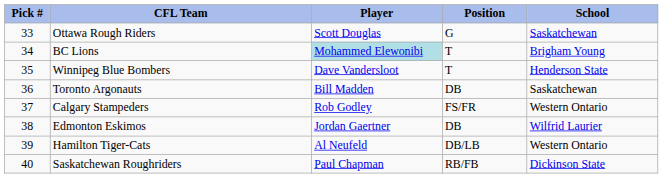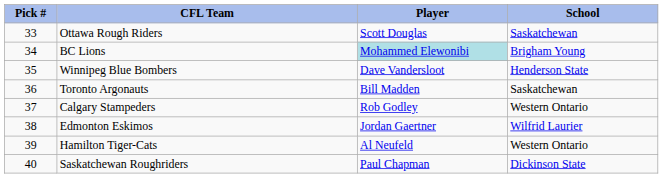- column: Position | G | T | T | DB | FS/FR | DB | DB/LB | RB/FB
